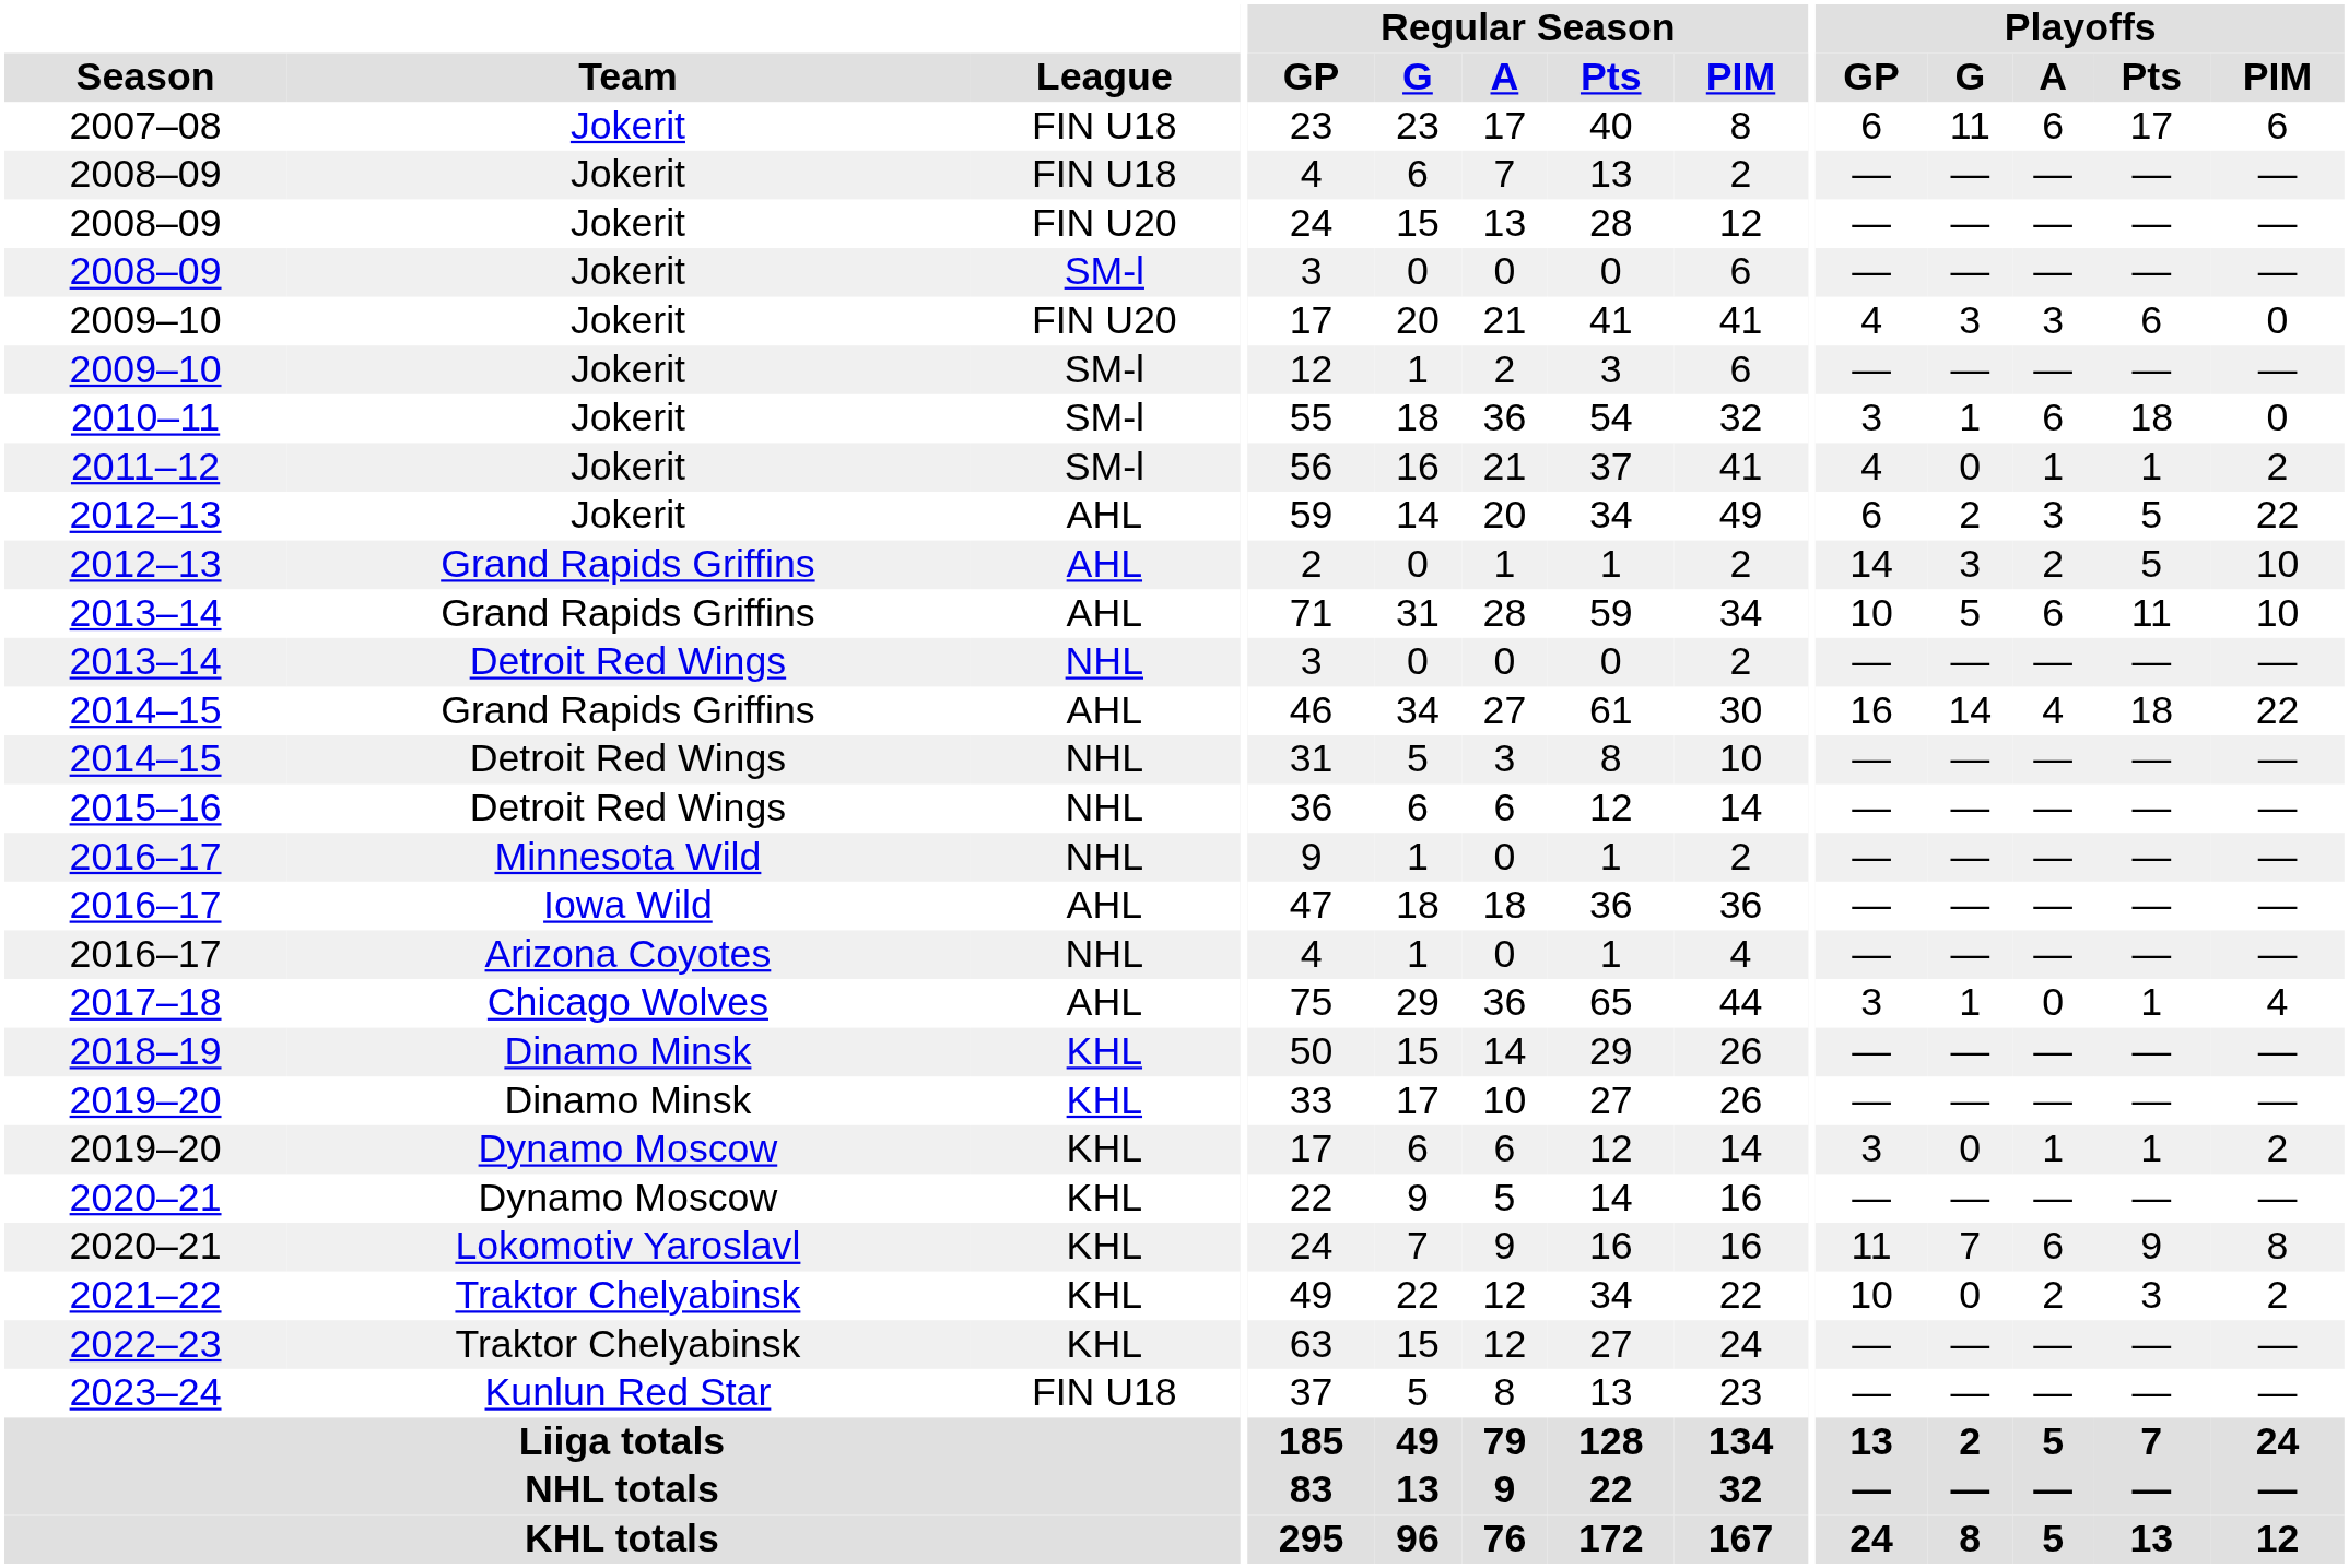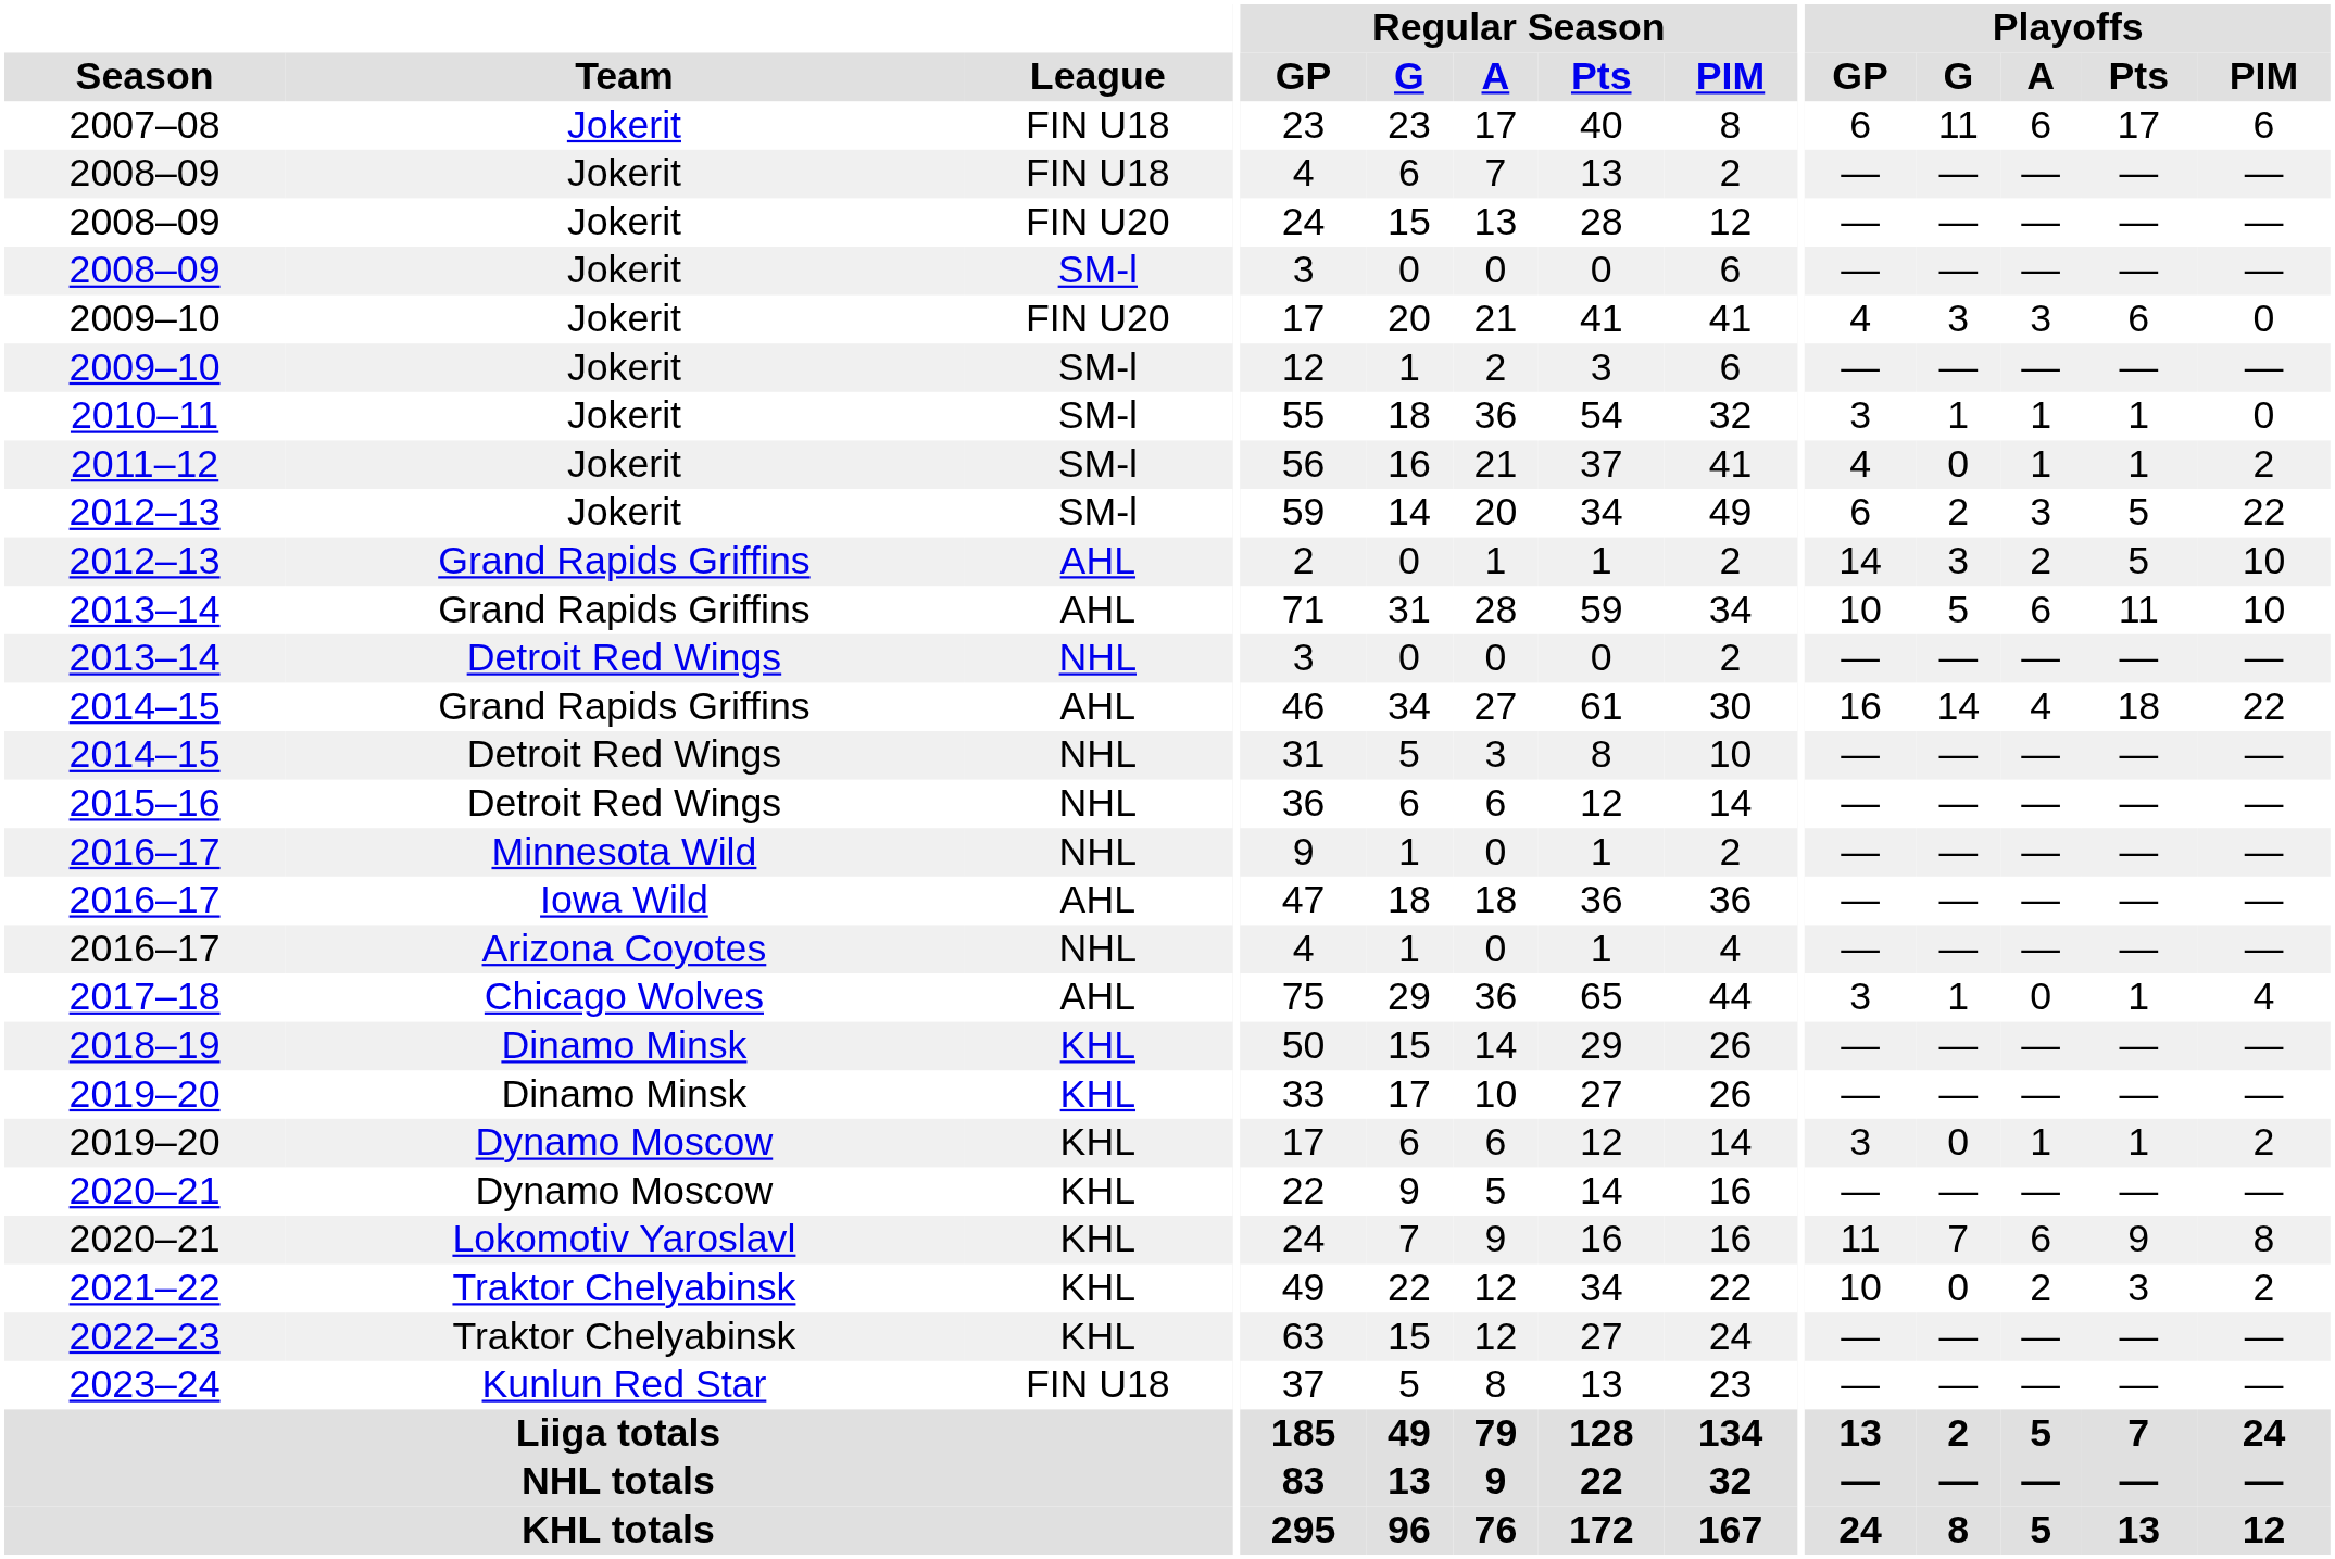2010–11 | Playoffs / A: 6 -> 1
2010–11 | Playoffs / Pts: 18 -> 1
2012–13 / Jokerit | League: AHL -> SM-l
